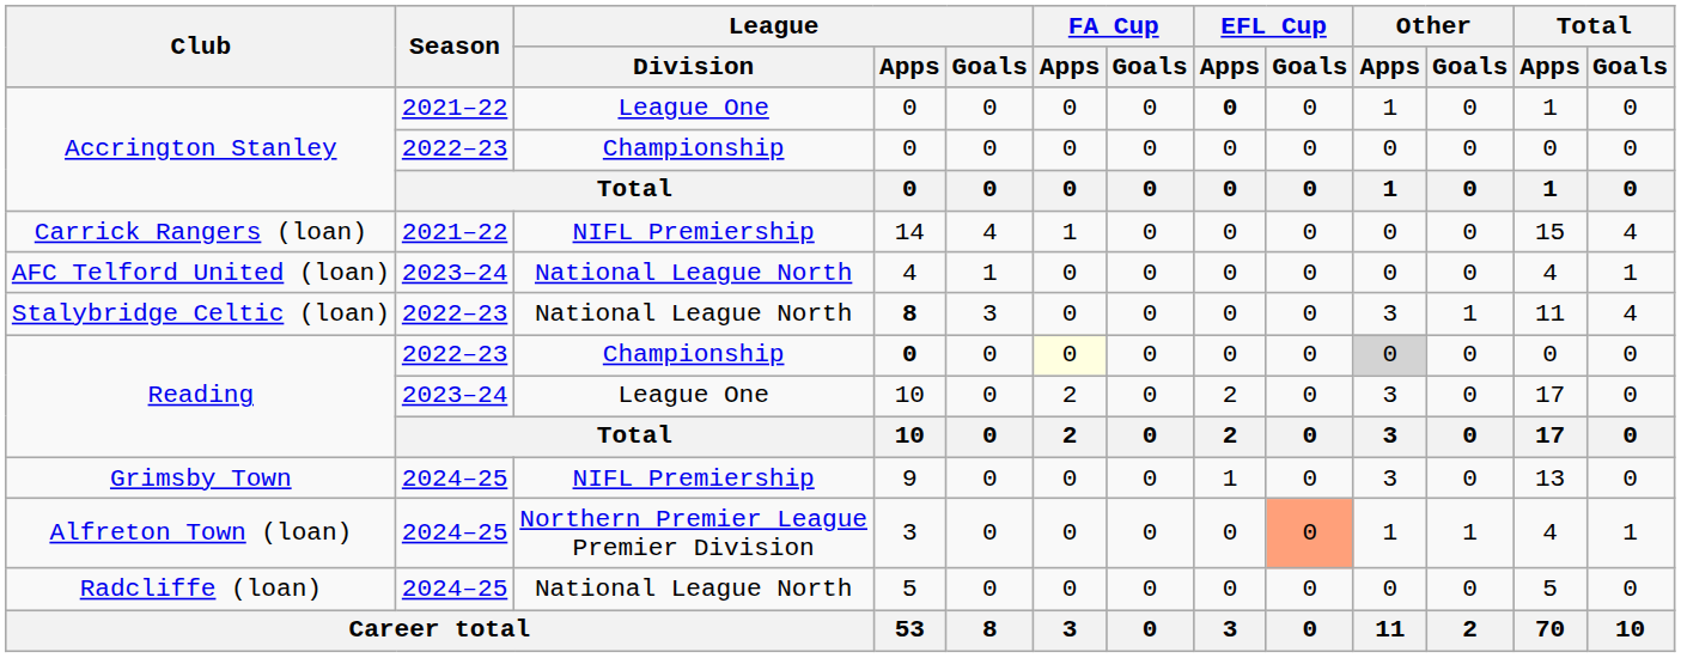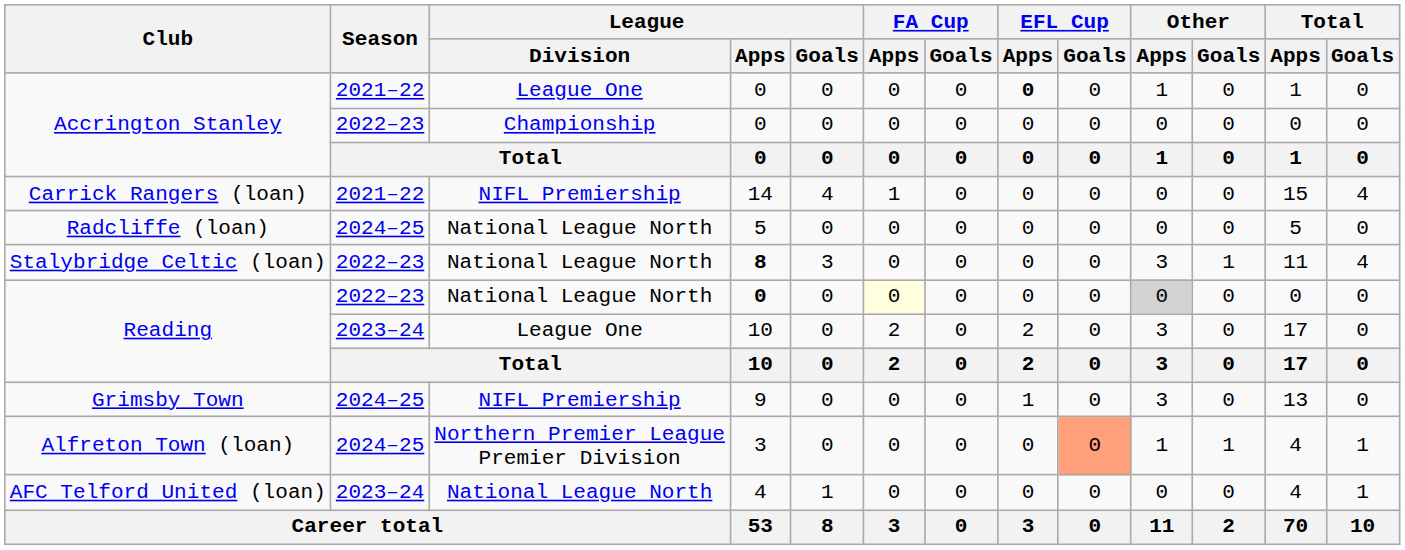rows swapped: AFC Telford United (loan) <-> Radcliffe (loan)
Reading / 2022–23 | League / Division: Championship -> National League North
